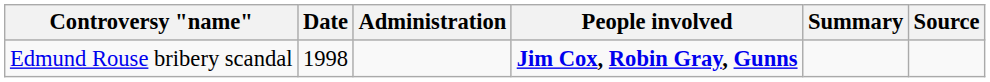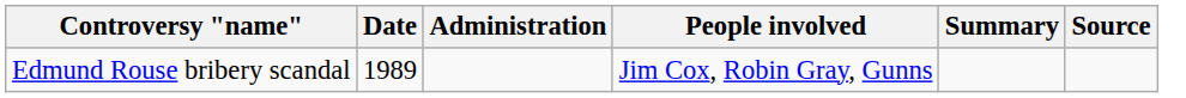Edmund Rouse bribery scandal | Date: 1998 -> 1989
Edmund Rouse bribery scandal | People involved: bold -> normal
